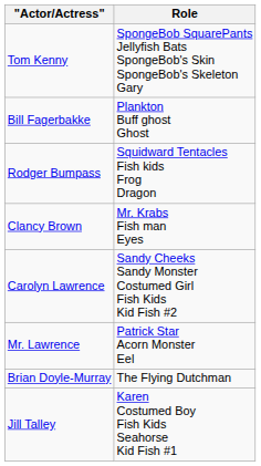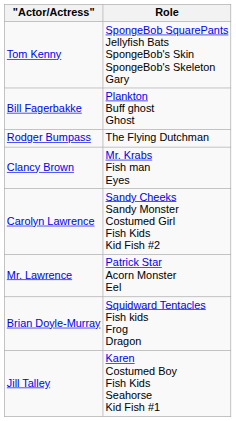Rodger Bumpass | Role: Squidward Tentacles Fish kids Frog Dragon -> The Flying Dutchman
Brian Doyle-Murray | Role: The Flying Dutchman -> Squidward Tentacles Fish kids Frog Dragon
